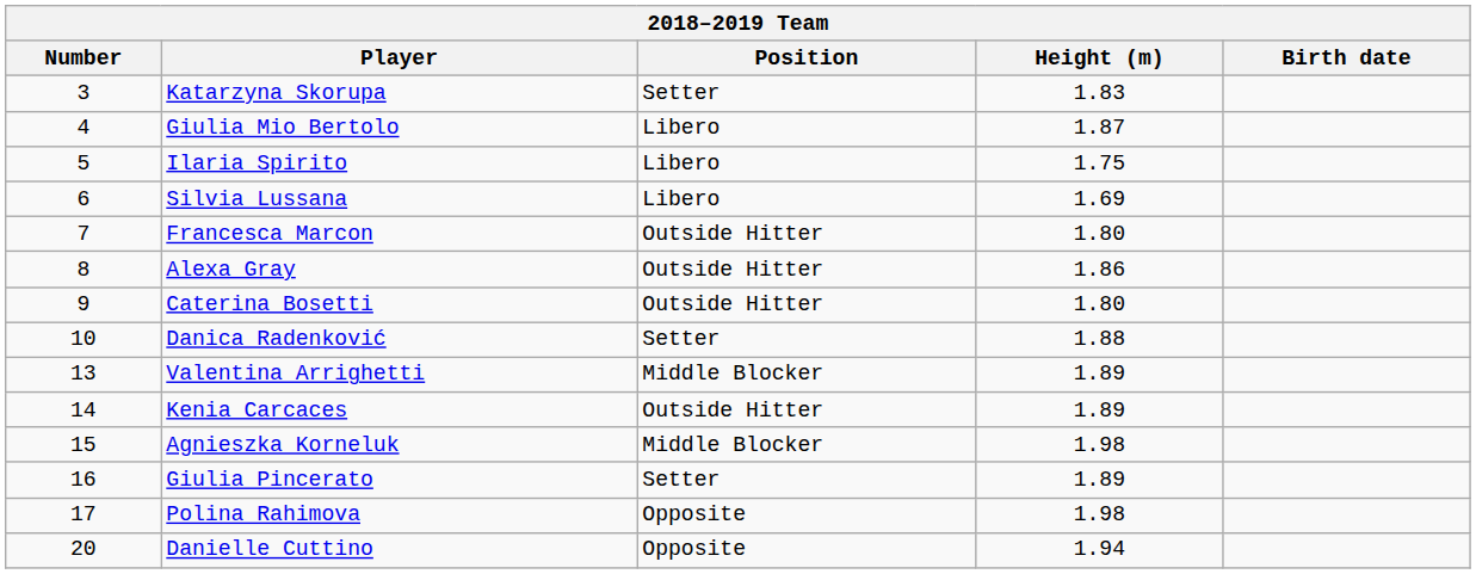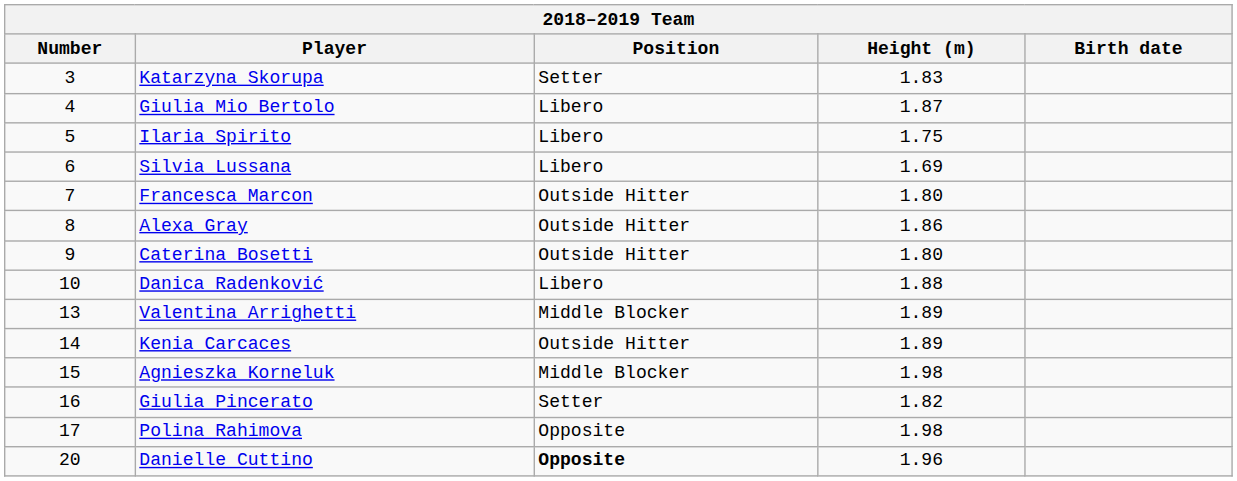Danica Radenković | Position: Setter -> Libero
Giulia Pincerato | Height (m): 1.89 -> 1.82
Danielle Cuttino | Position: normal -> bold
Danielle Cuttino | Height (m): 1.94 -> 1.96
